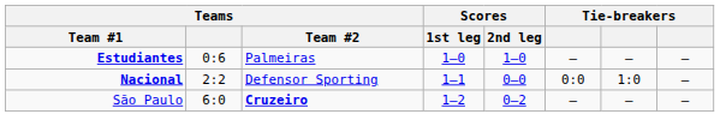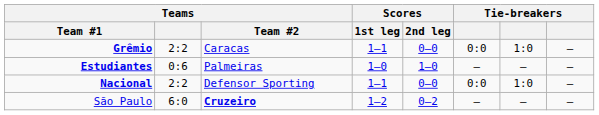+ row: Grêmio | 2:2 | Caracas | 1–1 | 0–0 | 0:0 | 1:0 | —
